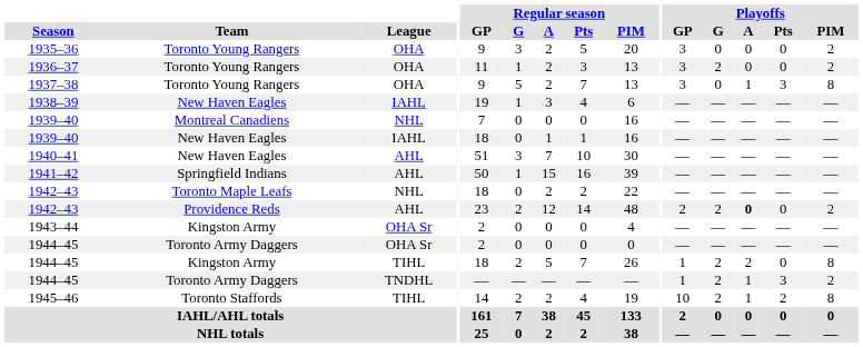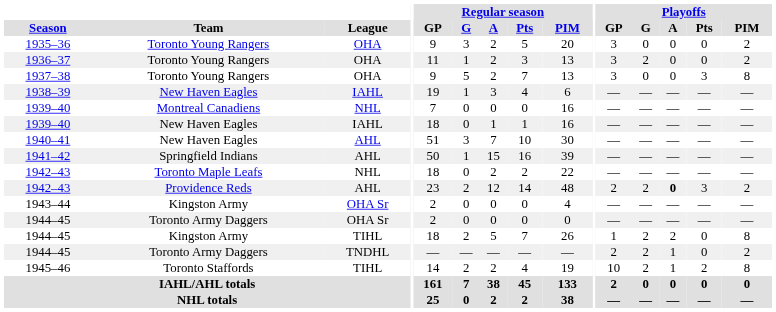1937–38 | Playoffs / A: 1 -> 0
1942–43 / AHL | Playoffs / Pts: 0 -> 3
1944–45 / TNDHL | Playoffs / GP: 1 -> 2
1944–45 / TNDHL | Playoffs / Pts: 3 -> 0
